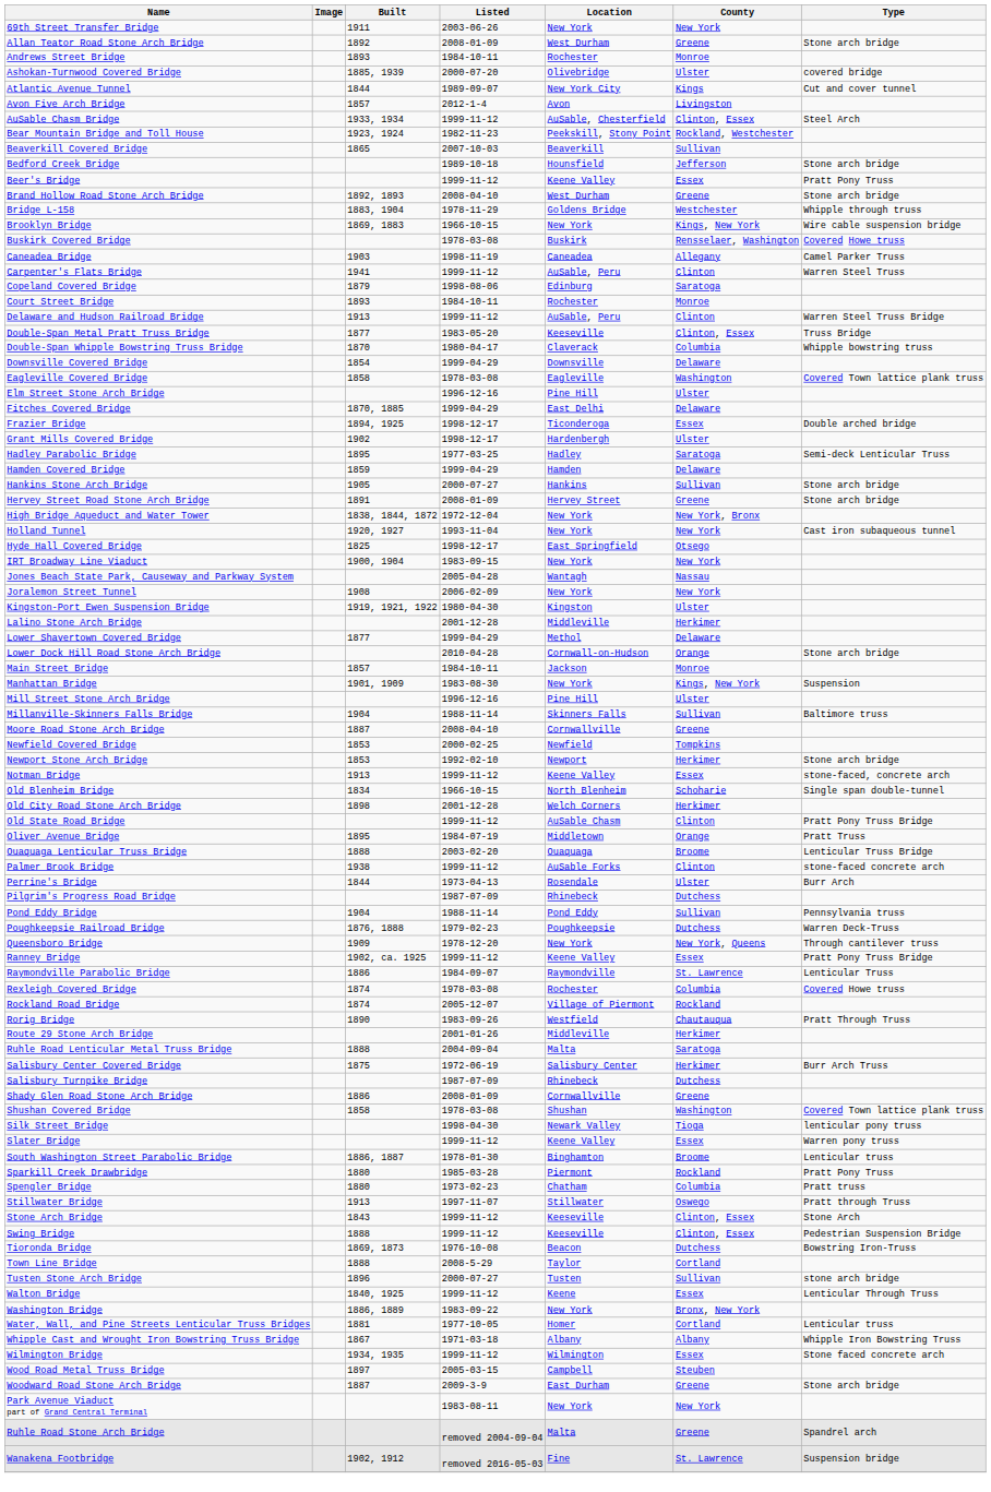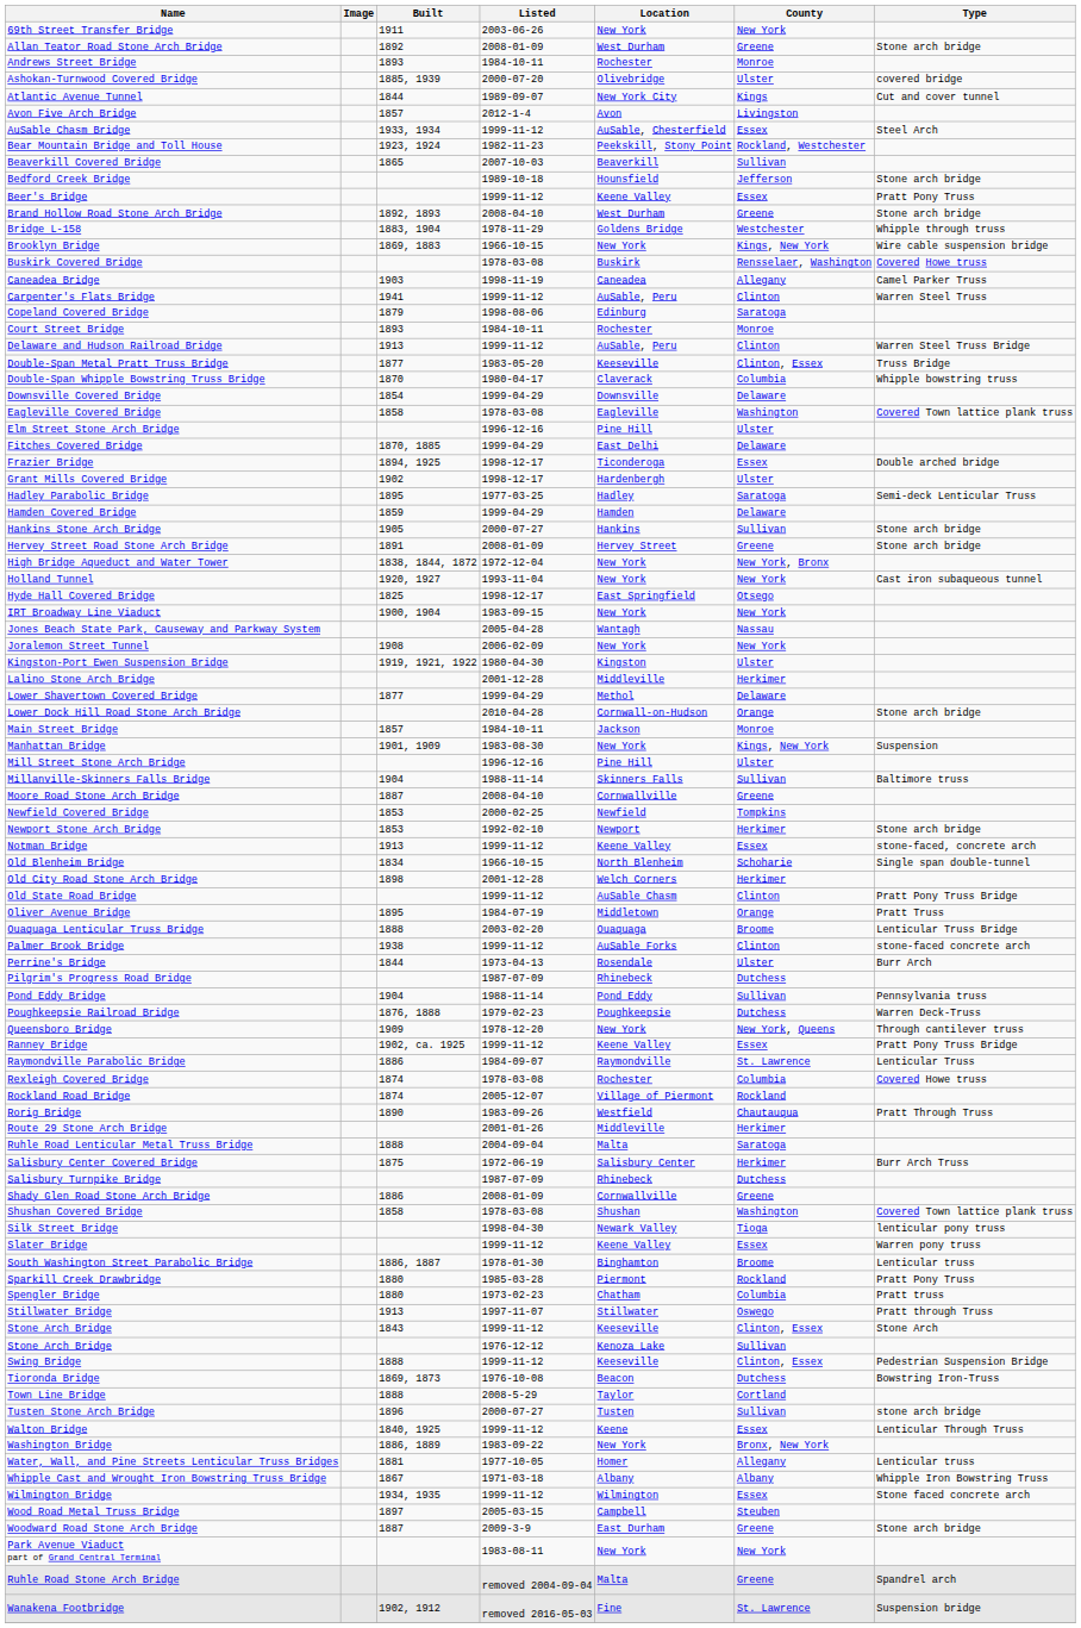AuSable Chasm Bridge | County: Clinton, Essex -> Essex
+ row: Stone Arch Bridge | 1976-12-12 | Kenoza Lake | Sullivan
Water, Wall, and Pine Streets Lenticular Truss Bridges | County: Cortland -> Allegany
